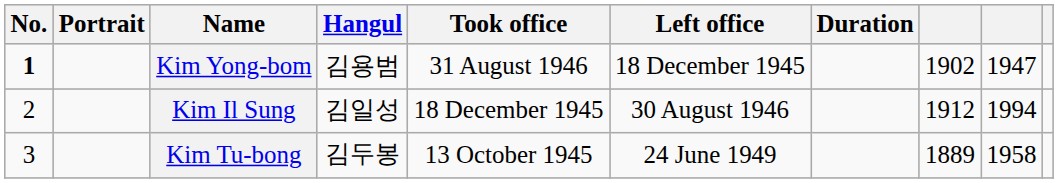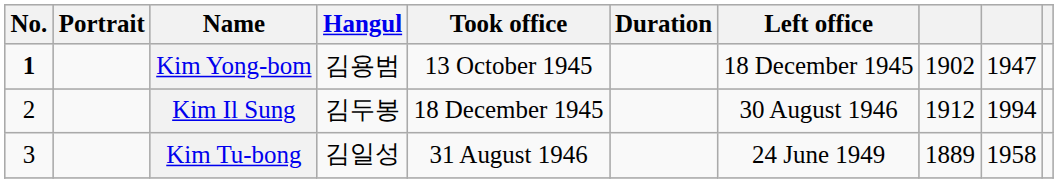columns swapped: Left office <-> Duration
Kim Yong-bom | Took office: 31 August 1946 -> 13 October 1945
Kim Il Sung | Hangul: 김일성 -> 김두봉
Kim Tu-bong | Hangul: 김두봉 -> 김일성
Kim Tu-bong | Took office: 13 October 1945 -> 31 August 1946
